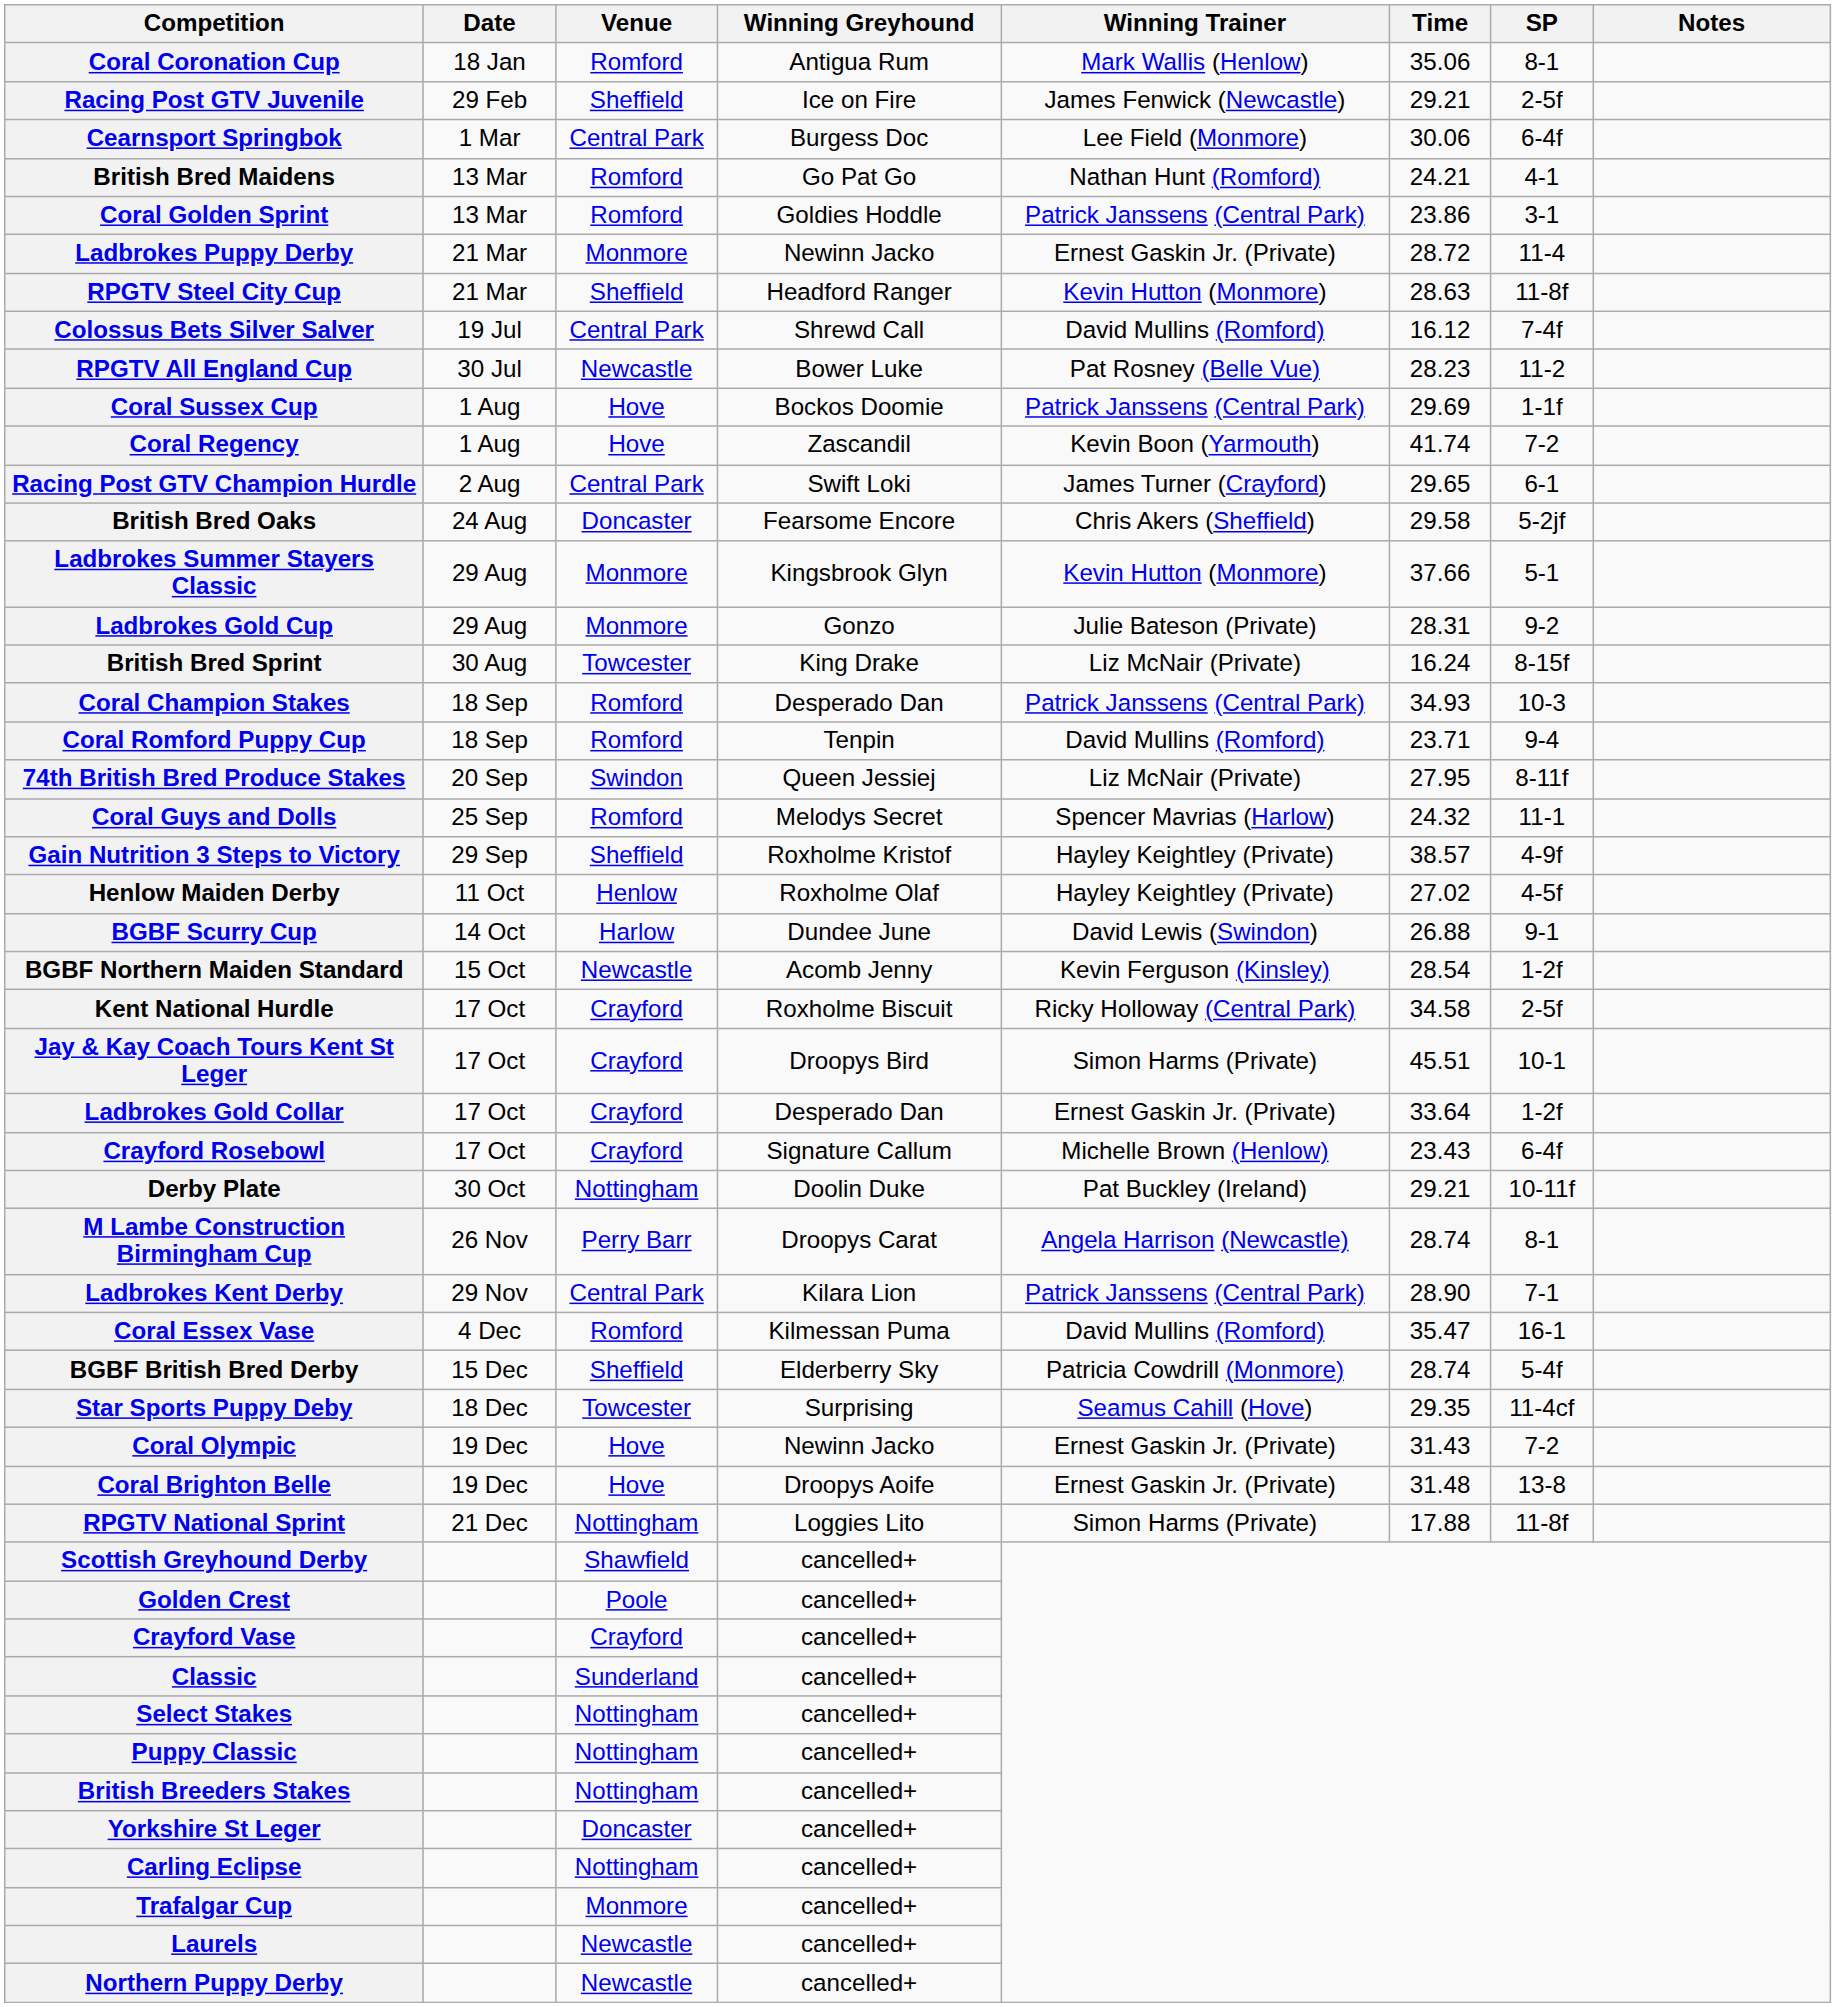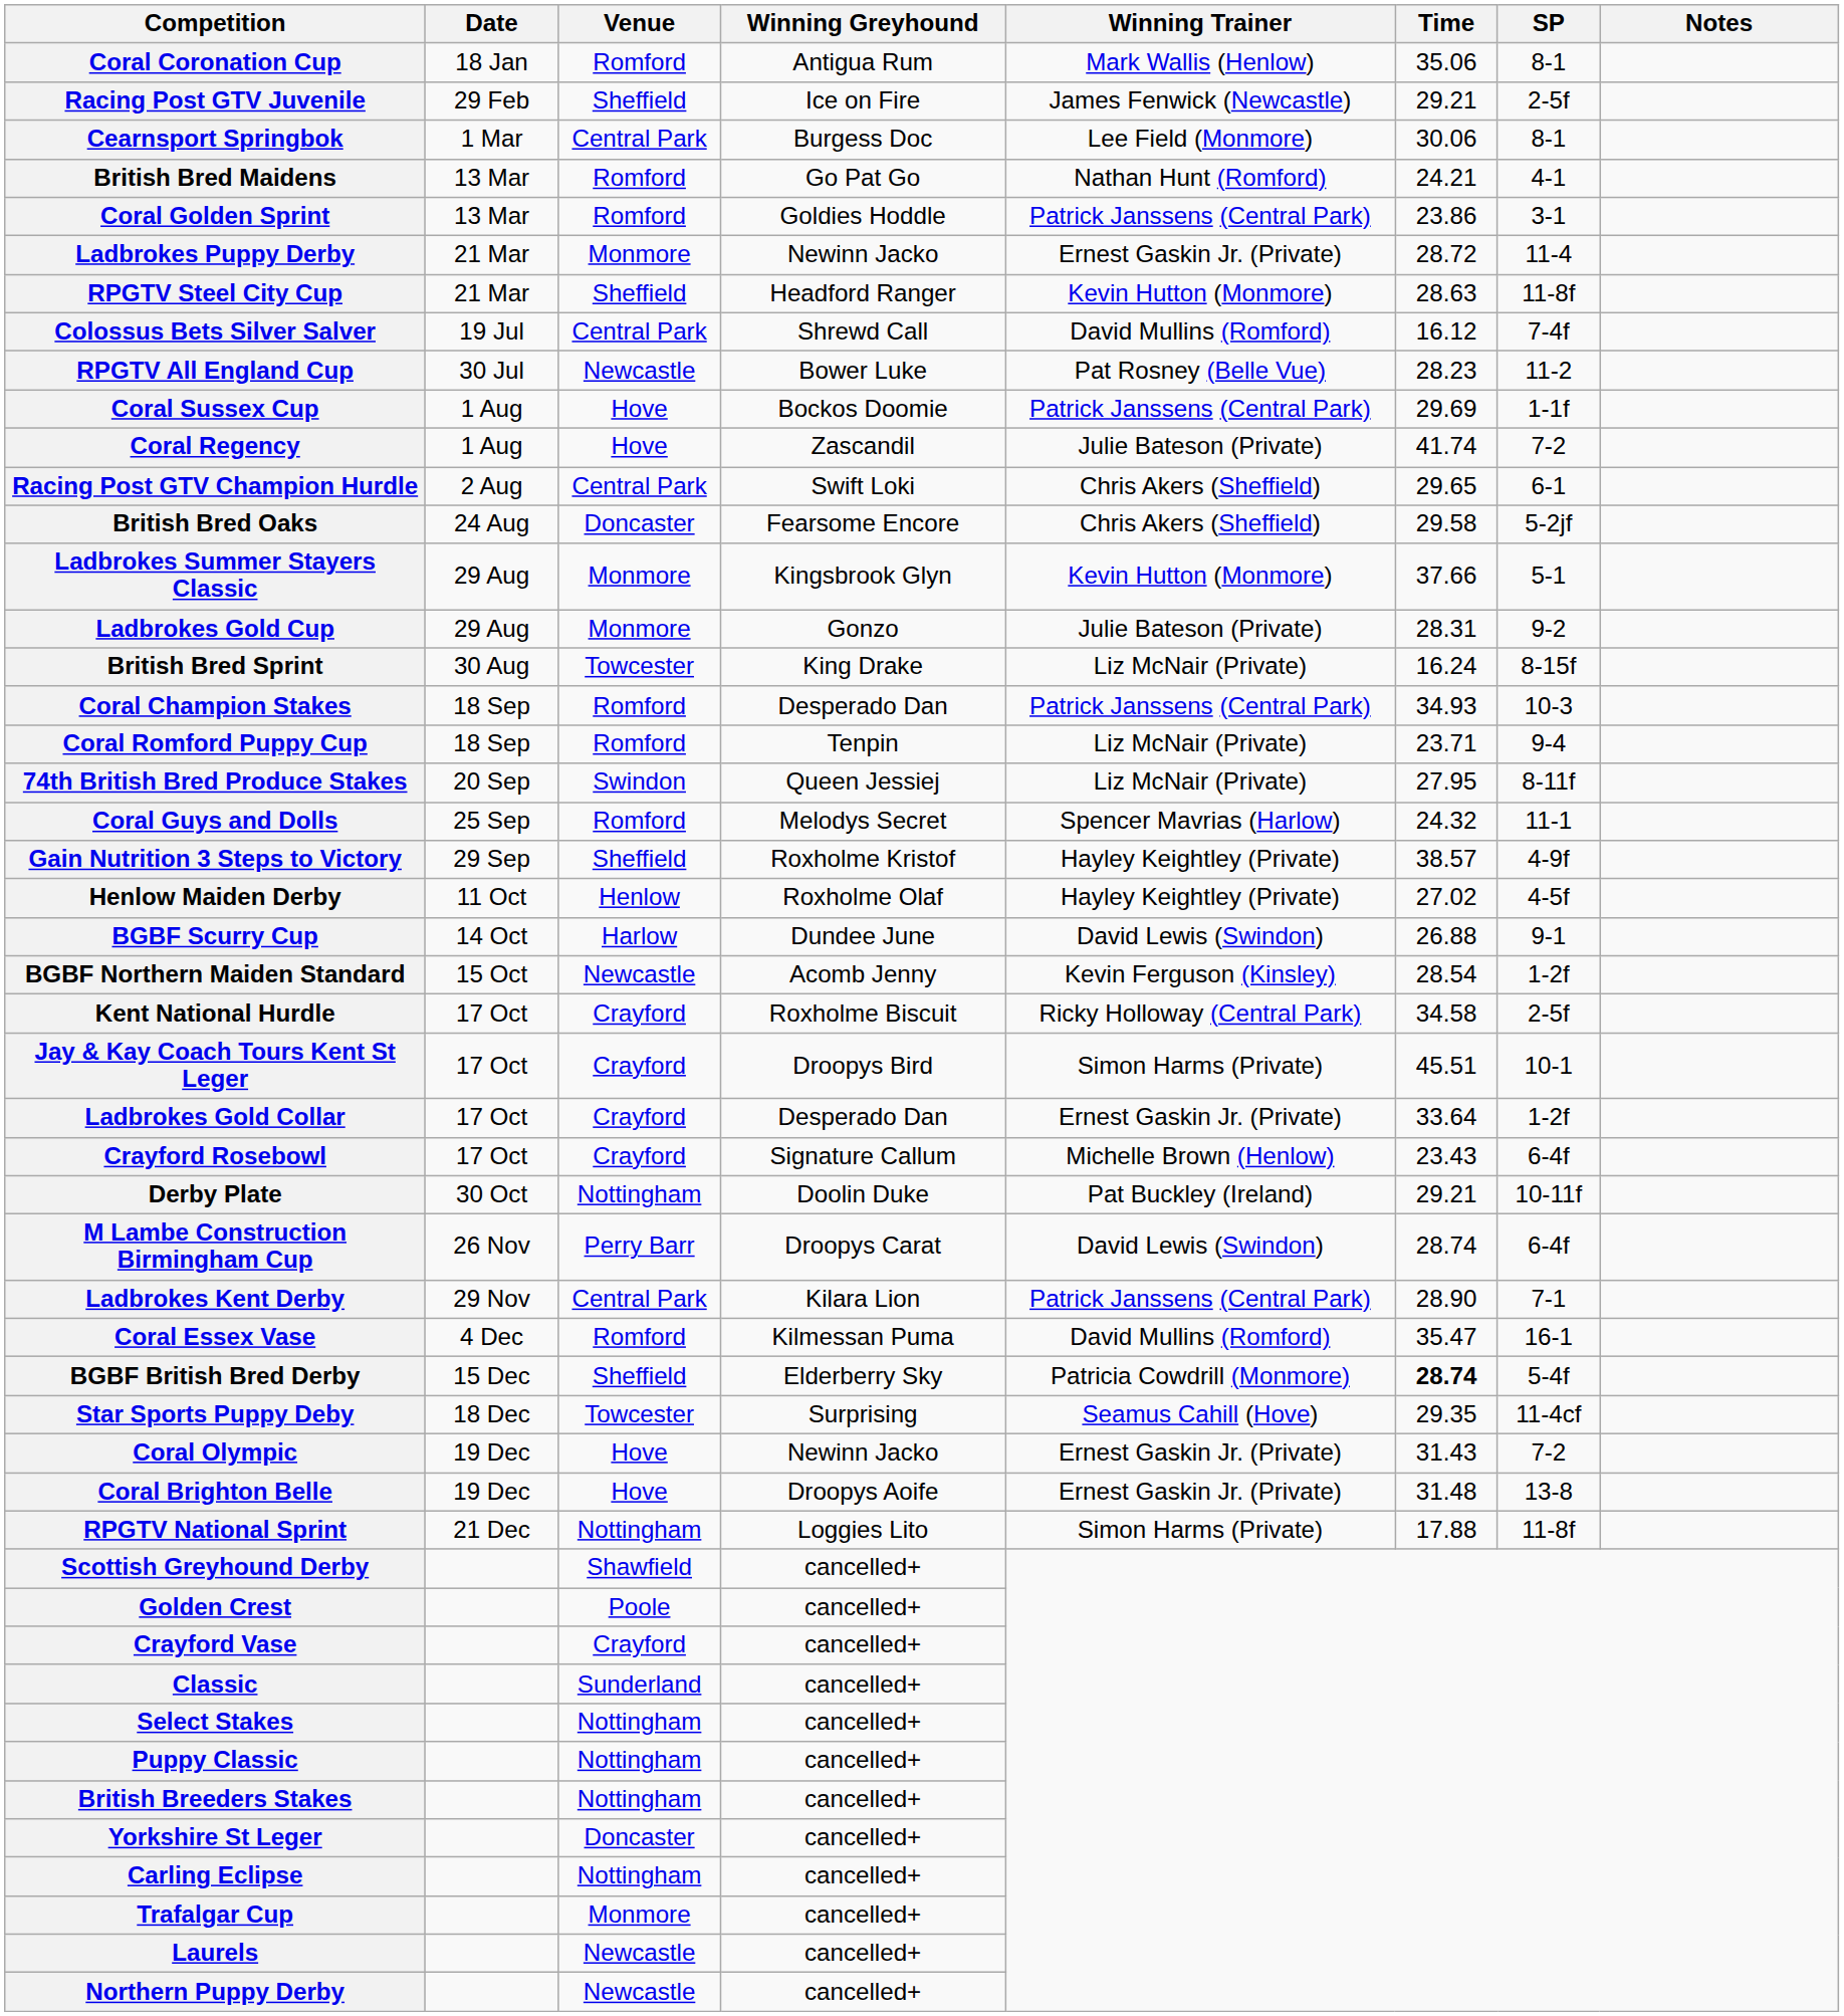Cearnsport Springbok | SP: 6-4f -> 8-1
Coral Regency | Winning Trainer: Kevin Boon (Yarmouth) -> Julie Bateson (Private)
Racing Post GTV Champion Hurdle | Winning Trainer: James Turner (Crayford) -> Chris Akers (Sheffield)
Coral Romford Puppy Cup | Winning Trainer: David Mullins (Romford) -> Liz McNair (Private)
M Lambe Construction Birmingham Cup | Winning Trainer: Angela Harrison (Newcastle) -> David Lewis (Swindon)
M Lambe Construction Birmingham Cup | SP: 8-1 -> 6-4f
BGBF British Bred Derby | Time: normal -> bold
